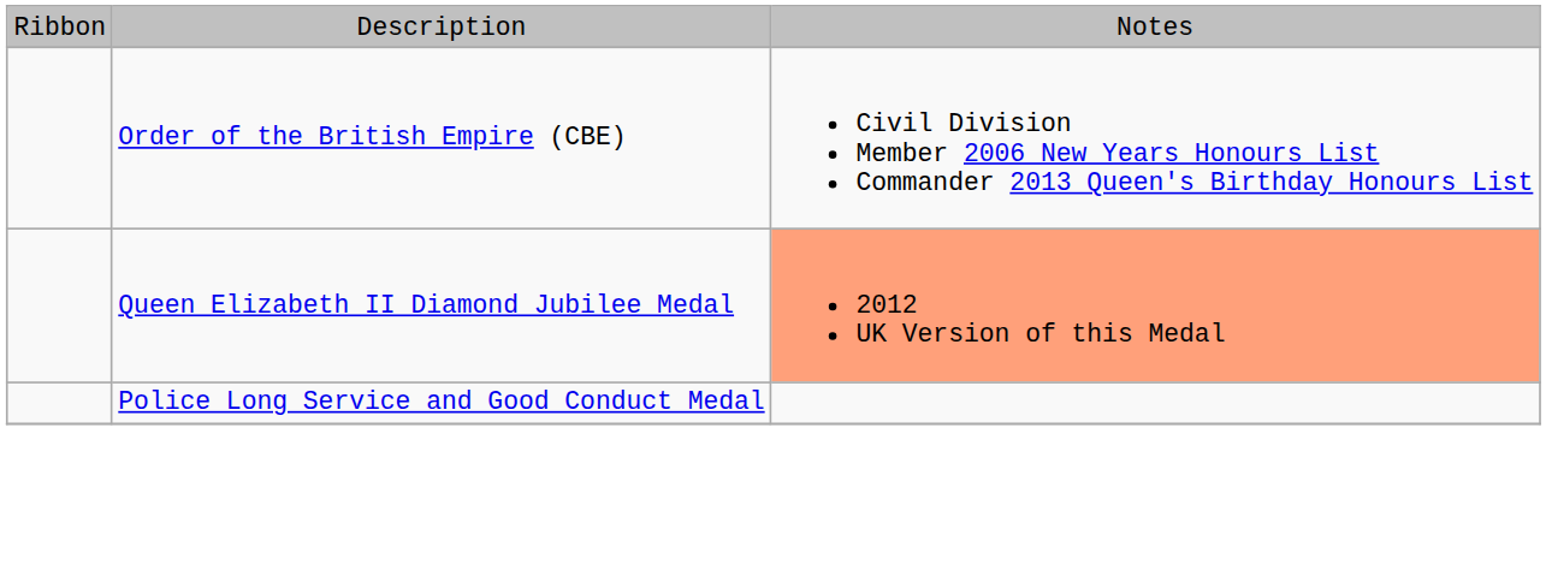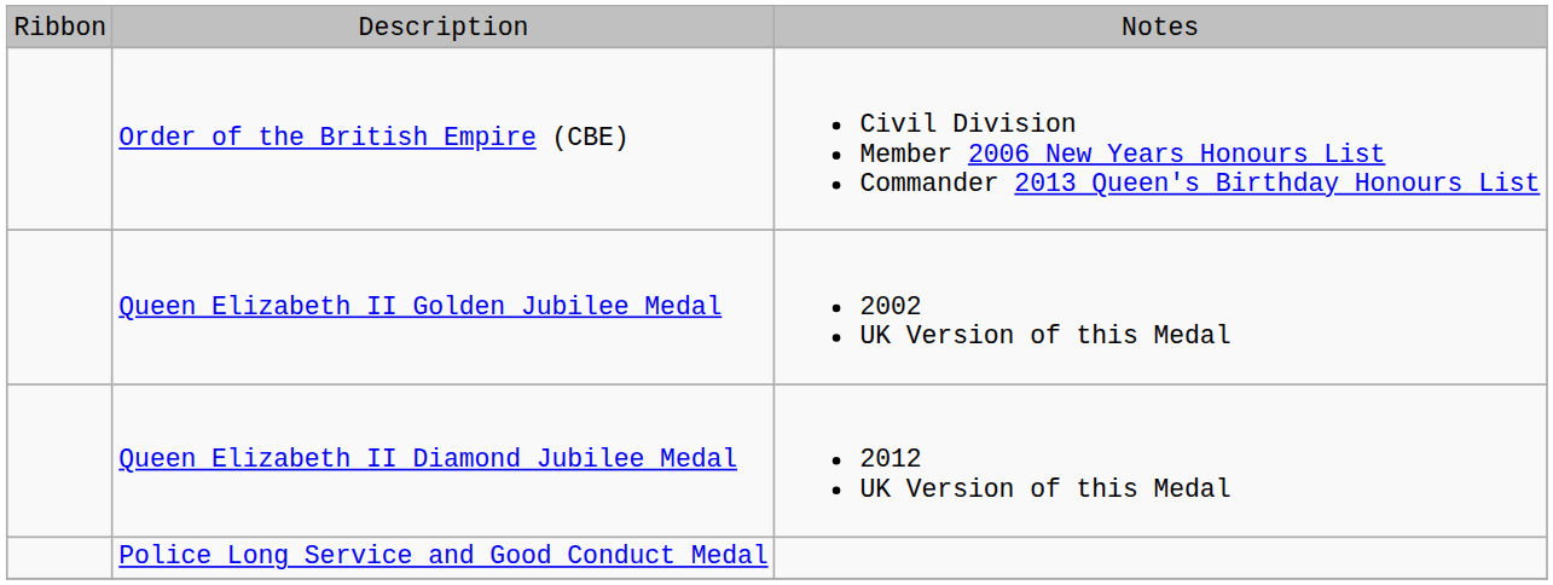+ row: Queen Elizabeth II Golden Jubilee Medal | 2002 UK Version of this Medal
Queen Elizabeth II Diamond Jubilee Medal | column 3: lightsalmon background -> no background
